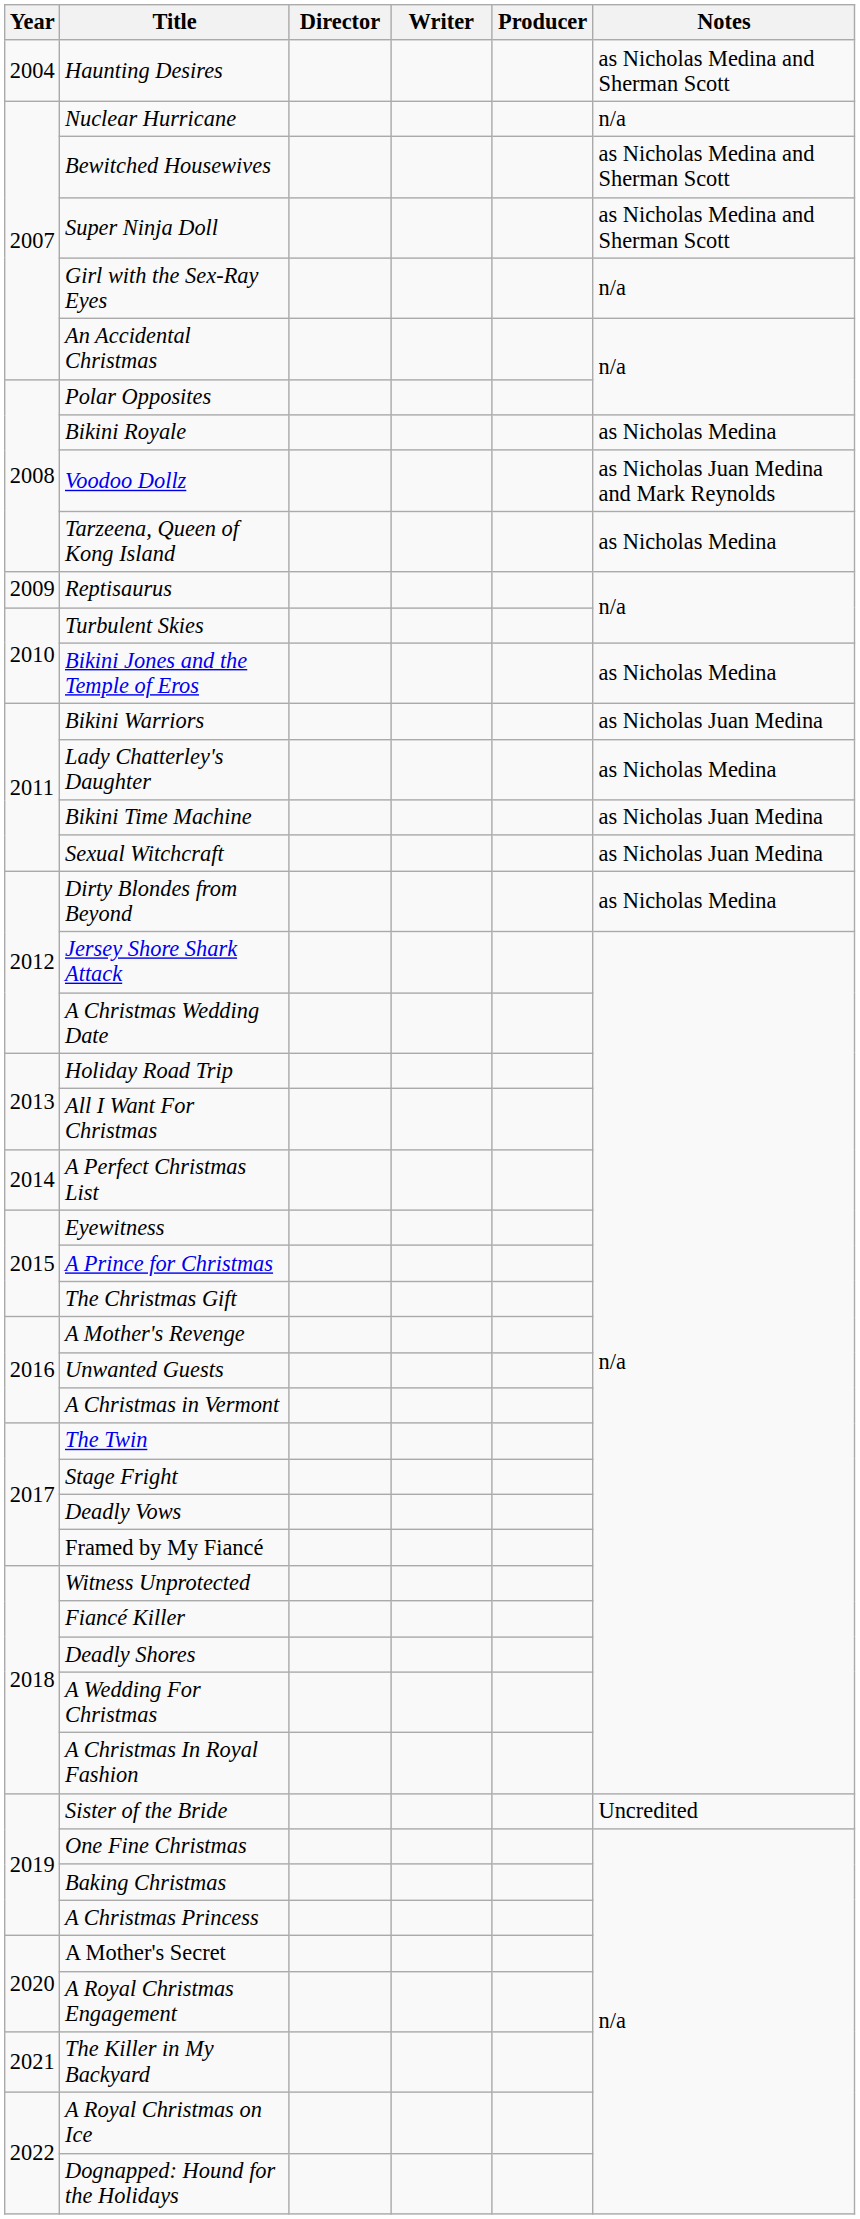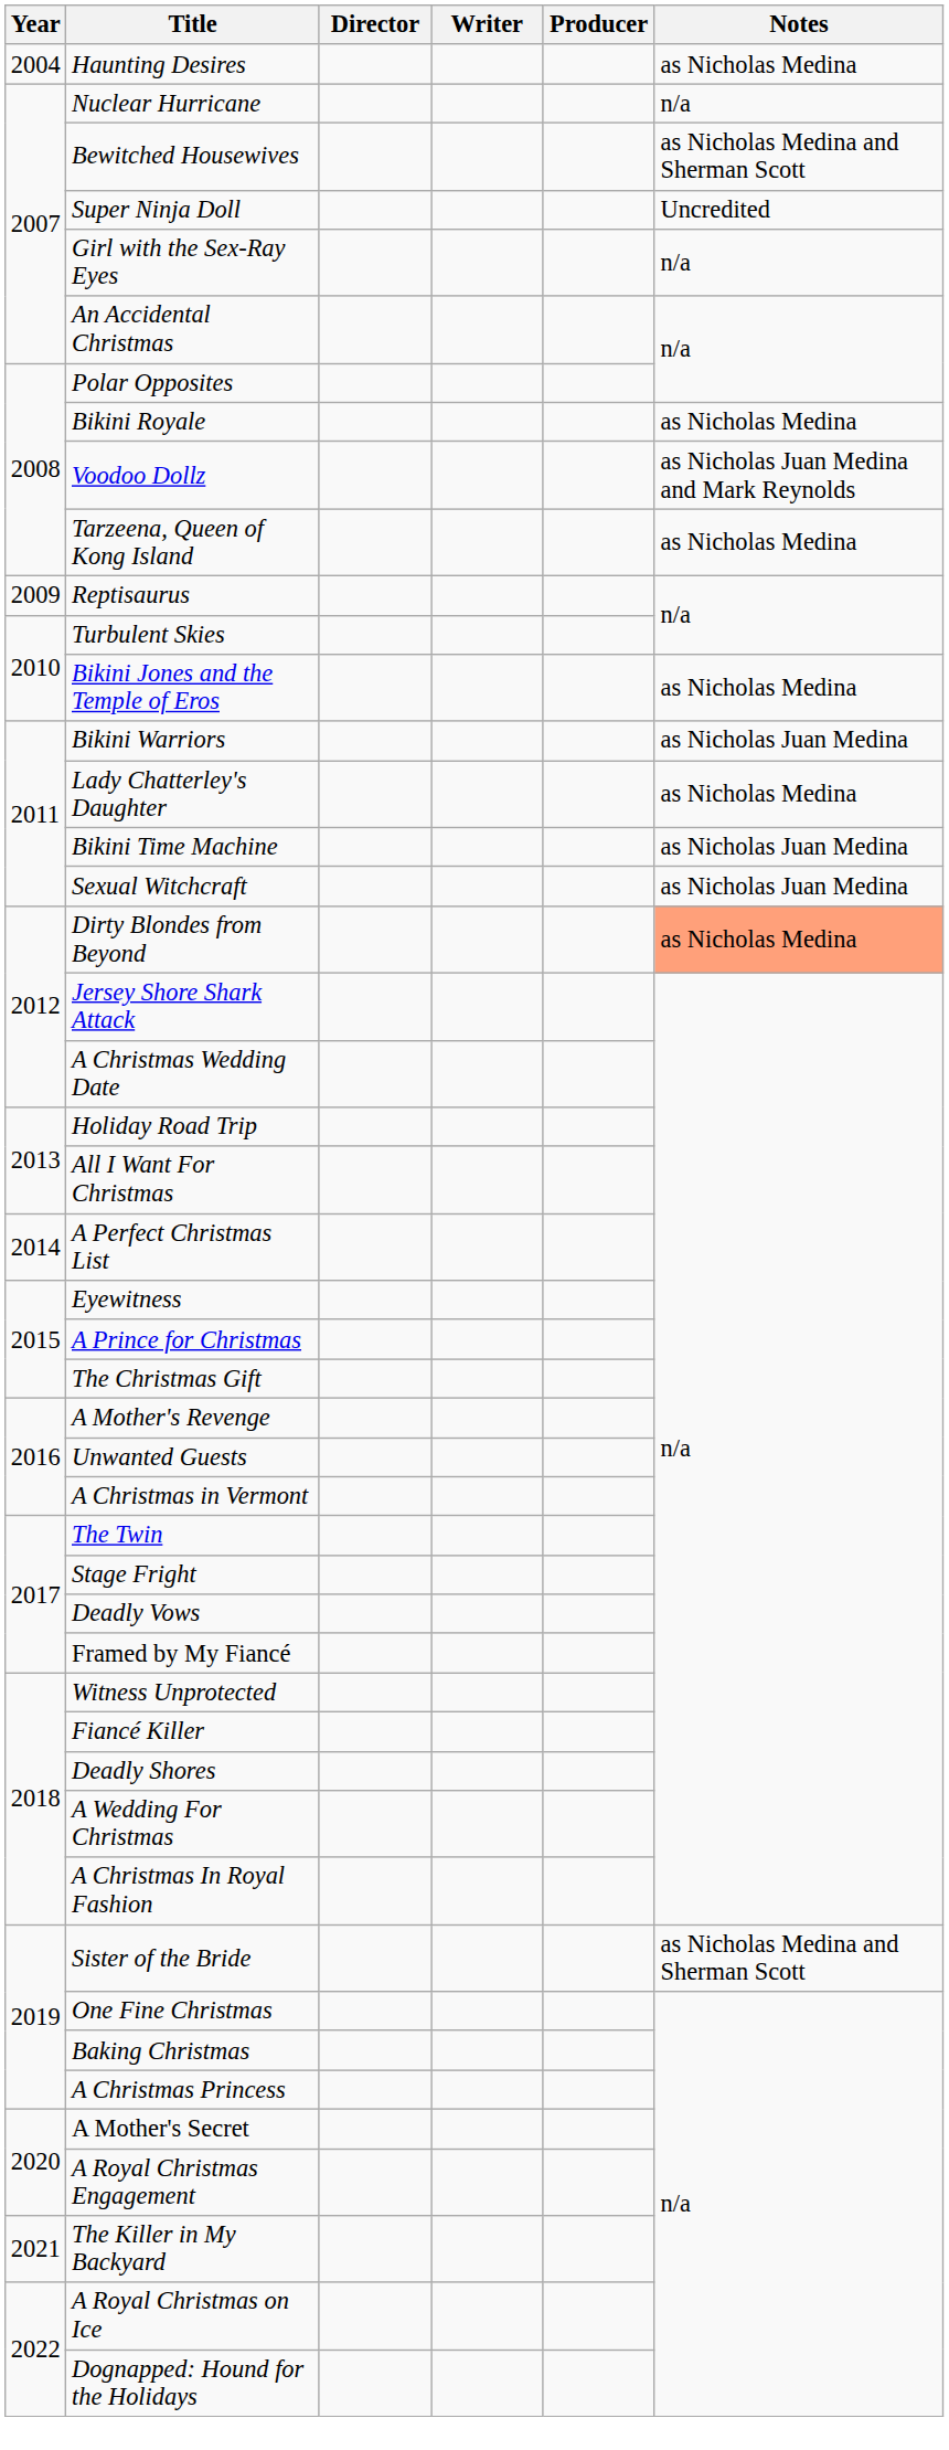Haunting Desires | Notes: as Nicholas Medina and Sherman Scott -> as Nicholas Medina
Super Ninja Doll | Notes: as Nicholas Medina and Sherman Scott -> Uncredited
Dirty Blondes from Beyond | Notes: no background -> lightsalmon background
Sister of the Bride | Notes: Uncredited -> as Nicholas Medina and Sherman Scott
